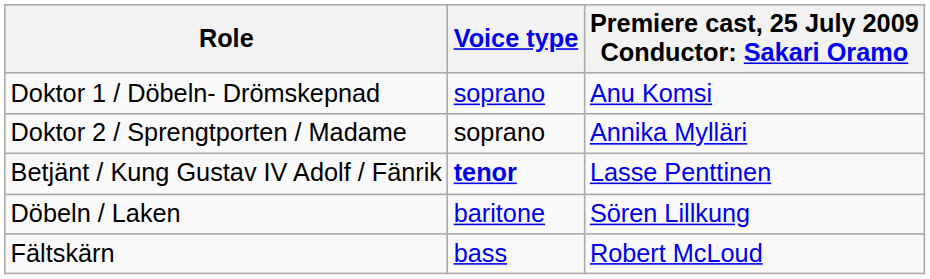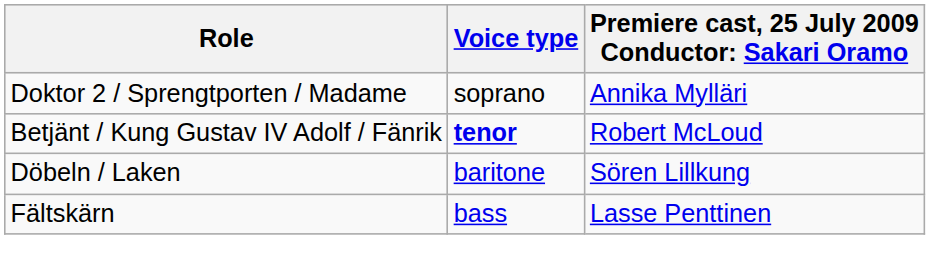- row: Doktor 1 / Döbeln- Drömskepnad | soprano | Anu Komsi
Betjänt / Kung Gustav IV Adolf / Fänrik | column 3: Lasse Penttinen -> Robert McLoud
Fältskärn | column 3: Robert McLoud -> Lasse Penttinen
